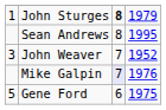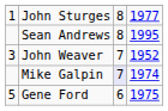John Sturges | column 3: bold -> normal
John Sturges | column 4: 1979 -> 1977
Mike Galpin | column 4: 1976 -> 1974
